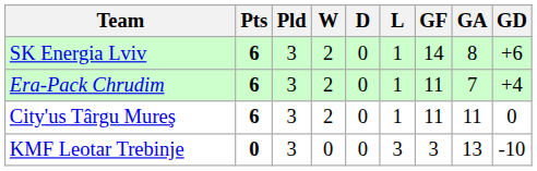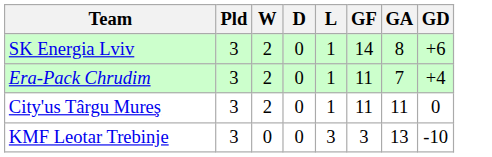- column: Pts | 6 | 6 | 6 | 0
